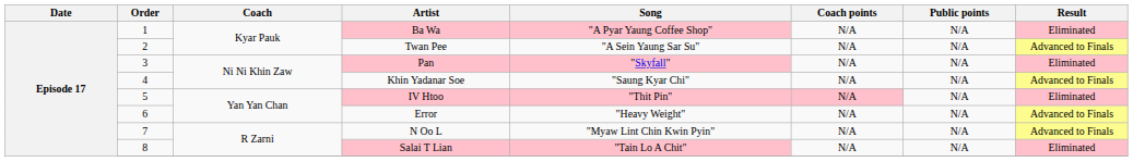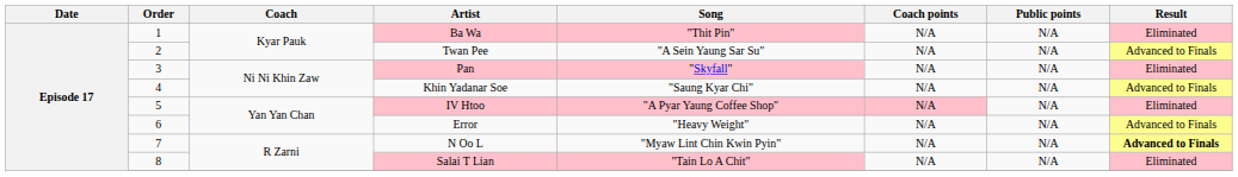Ba Wa | Song: "A Pyar Yaung Coffee Shop" -> "Thit Pin"
IV Htoo | Song: "Thit Pin" -> "A Pyar Yaung Coffee Shop"
N Oo L | Result: normal -> bold
